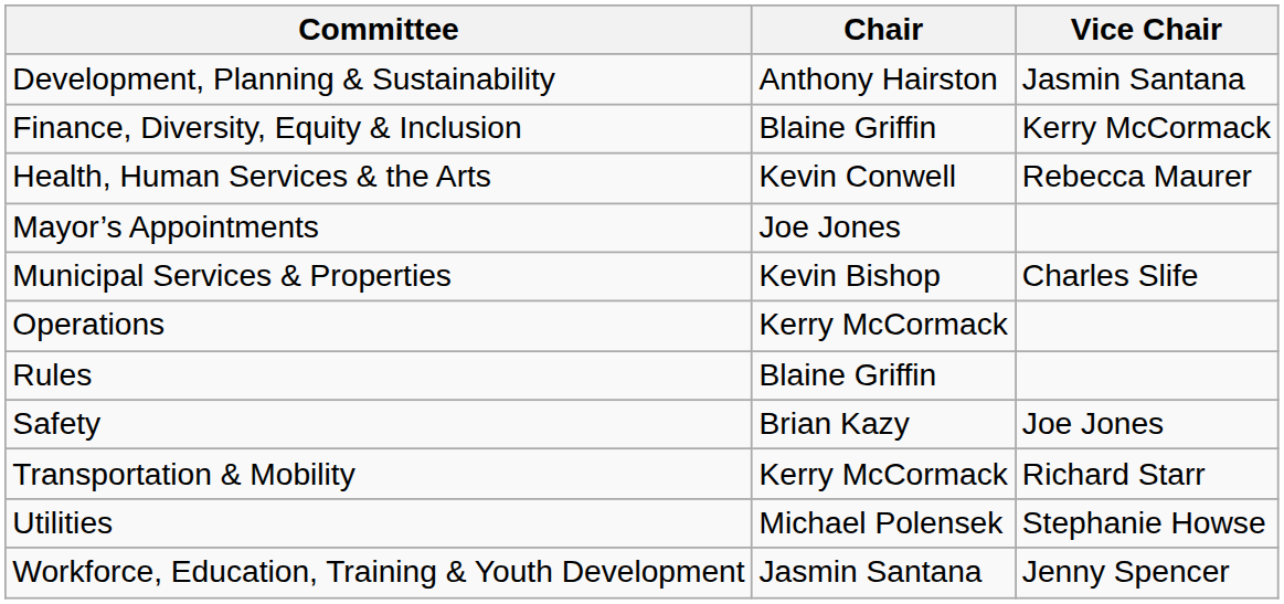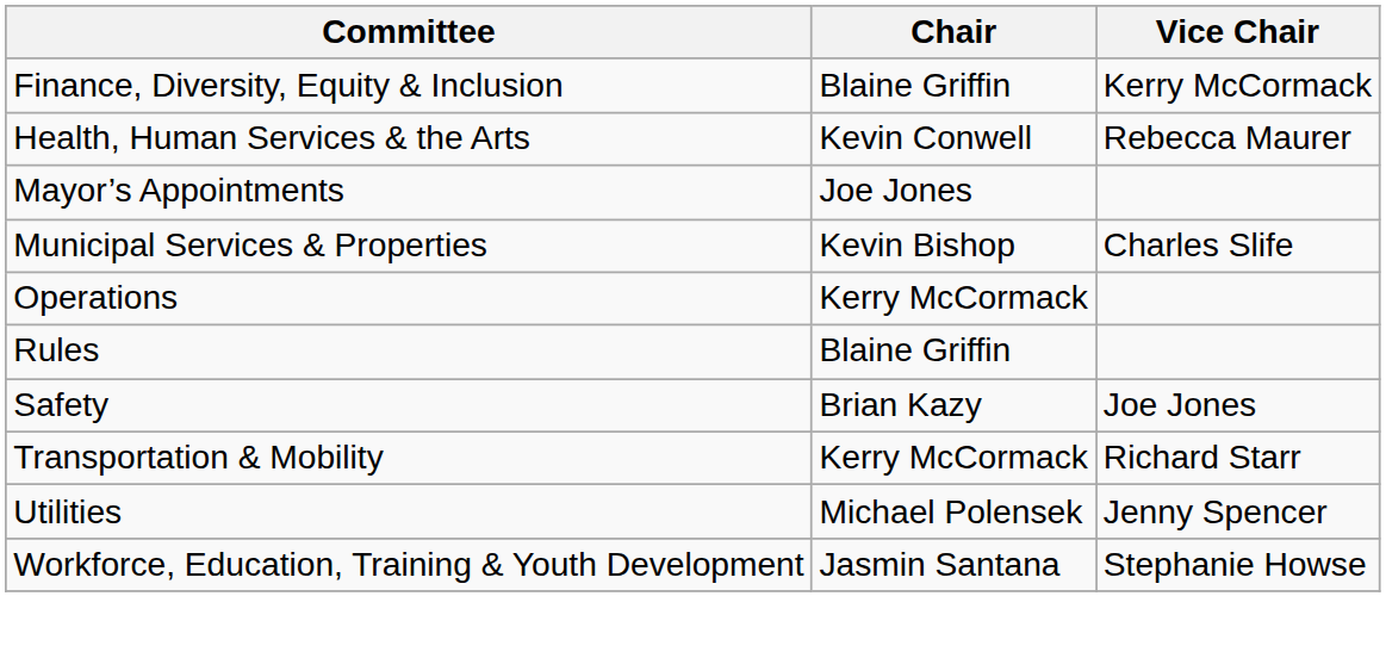- row: Development, Planning & Sustainability | Anthony Hairston | Jasmin Santana
Utilities | Vice Chair: Stephanie Howse -> Jenny Spencer
Workforce, Education, Training & Youth Development | Vice Chair: Jenny Spencer -> Stephanie Howse
